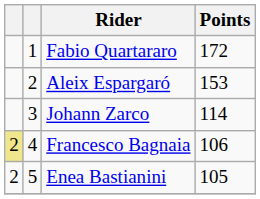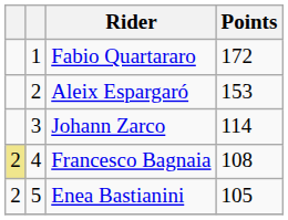Francesco Bagnaia | Points: 106 -> 108
